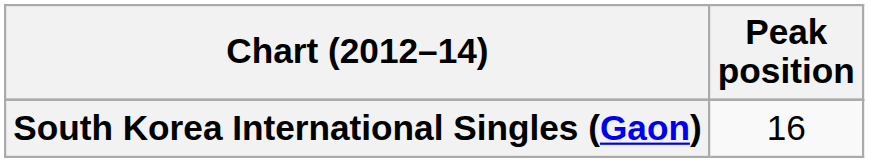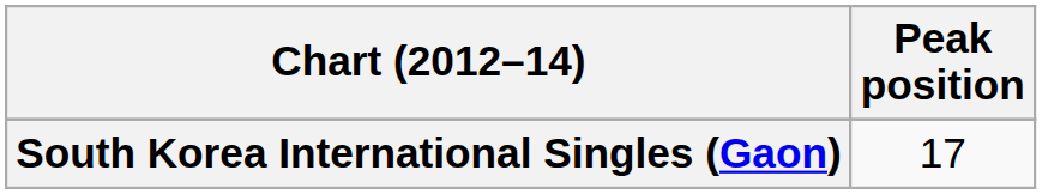South Korea International Singles (Gaon) | Peak position: 16 -> 17
